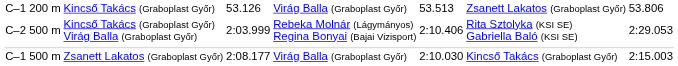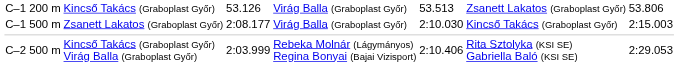rows swapped: C–1 500 m <-> C–2 500 m
